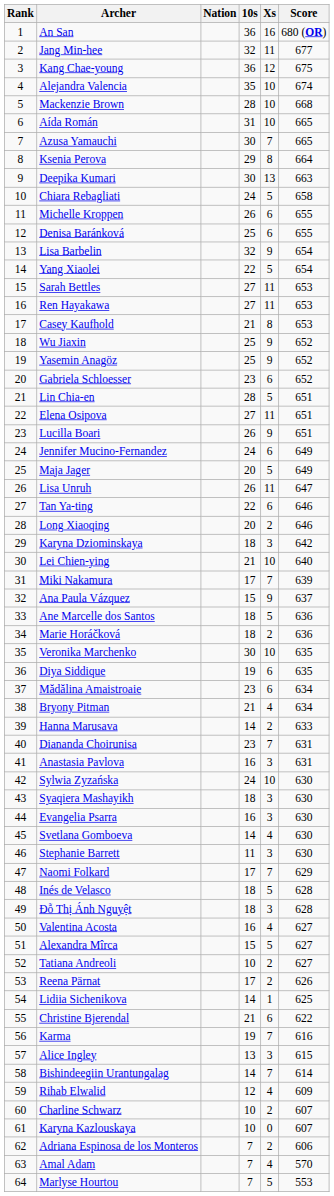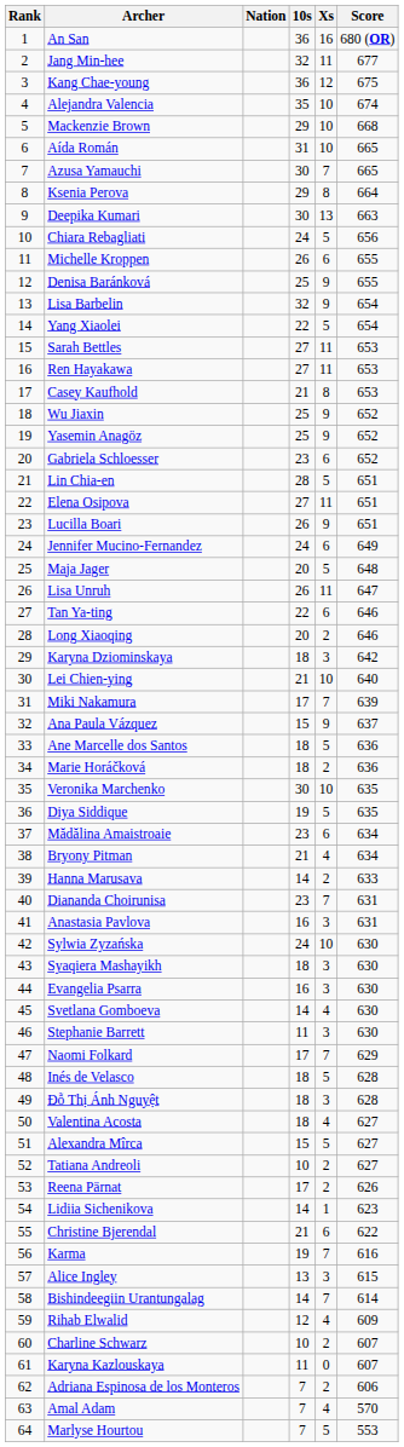Mackenzie Brown | 10s: 28 -> 29
Chiara Rebagliati | Score: 658 -> 656
Denisa Baránková | Xs: 6 -> 9
Maja Jager | Score: 649 -> 648
Diya Siddique | Xs: 6 -> 5
Valentina Acosta | 10s: 16 -> 18
Lidiia Sichenikova | Score: 625 -> 623
Karyna Kazlouskaya | 10s: 10 -> 11
